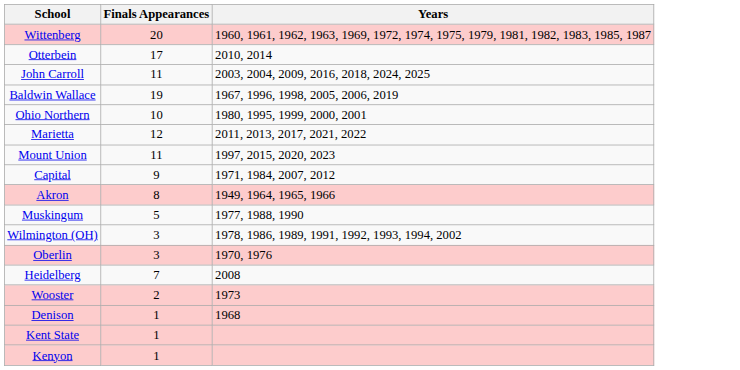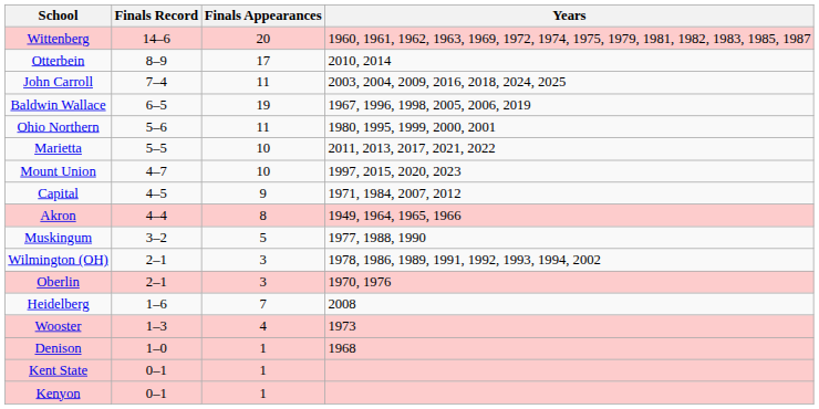+ column: Finals Record | 14–6 | 8–9 | 7–4 | 6–5 | 5–6 | 5–5 | 4–7 | 4–5 | 4–4 | 3–2 | 2–1 | 2–1 | 1–6 | 1–3 | 1–0 | 0–1 | 0–1
Ohio Northern | Finals Appearances: 10 -> 11
Marietta | Finals Appearances: 12 -> 10
Mount Union | Finals Appearances: 11 -> 10
Wooster | Finals Appearances: 2 -> 4
